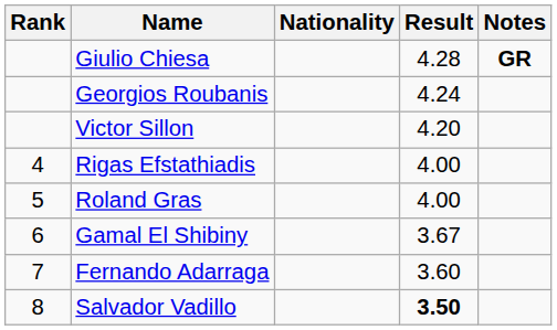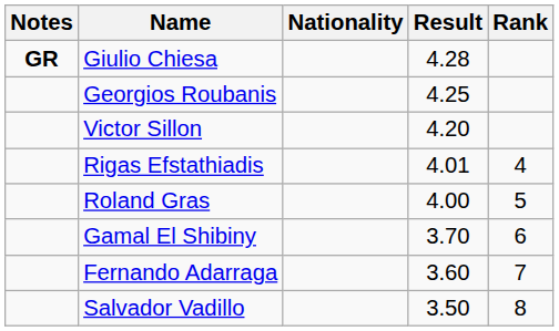columns swapped: Rank <-> Notes
Georgios Roubanis | Result: 4.24 -> 4.25
Rigas Efstathiadis | Result: 4.00 -> 4.01
Gamal El Shibiny | Result: 3.67 -> 3.70
Salvador Vadillo | Result: bold -> normal
